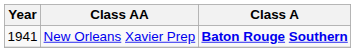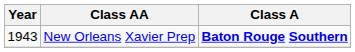New Orleans Xavier Prep | Year: 1941 -> 1943
